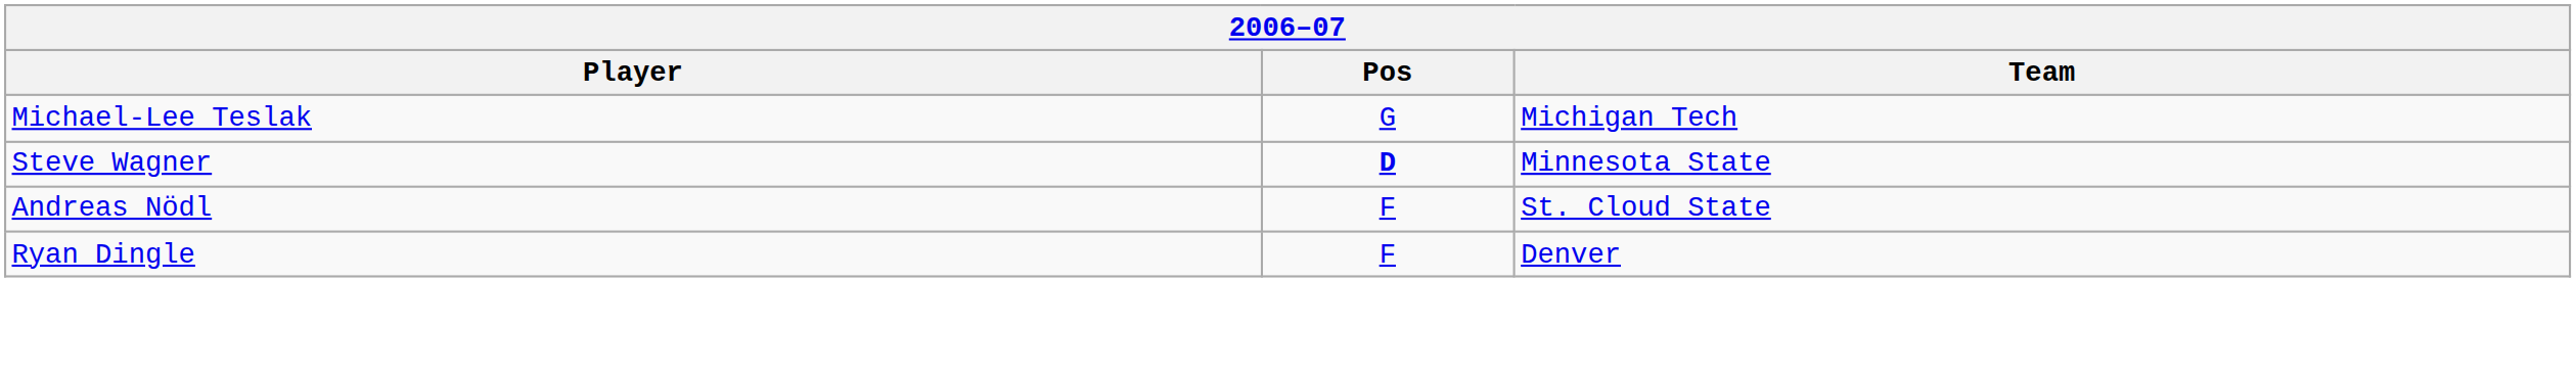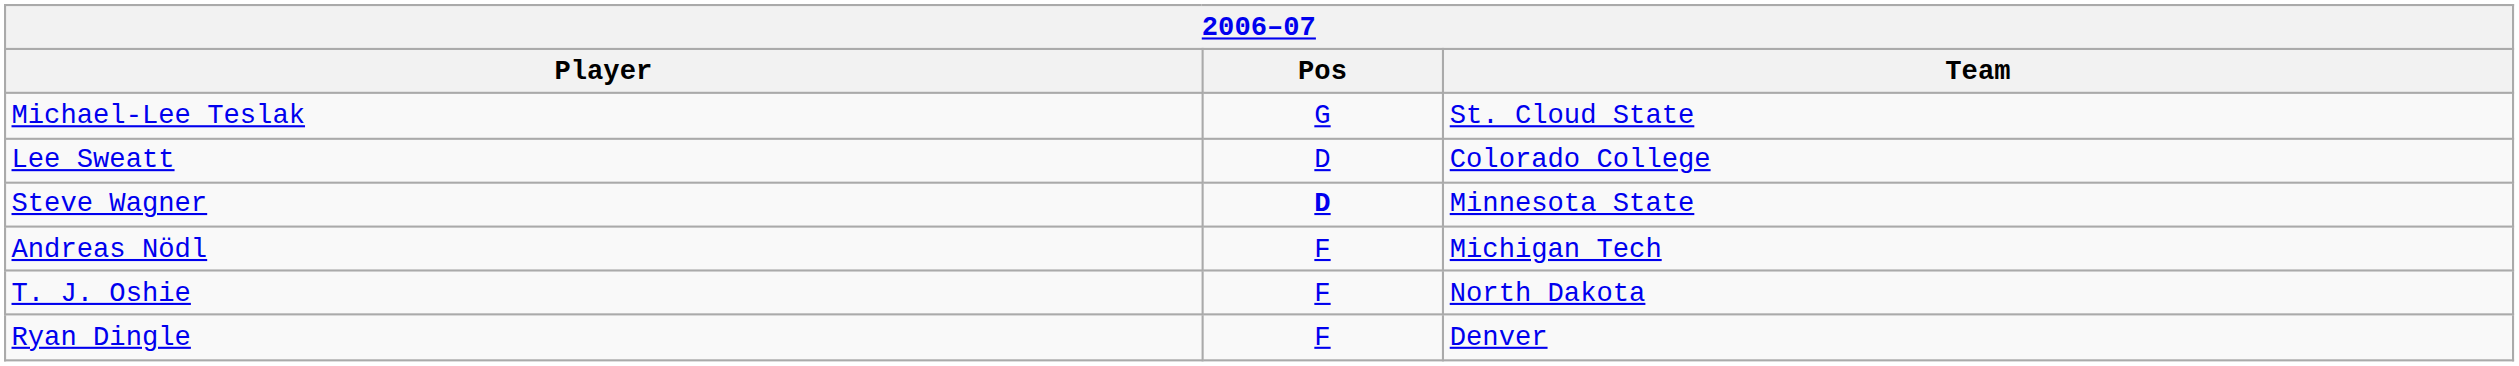Michael-Lee Teslak | Team: Michigan Tech -> St. Cloud State
+ row: Lee Sweatt | D | Colorado College
Andreas Nödl | Team: St. Cloud State -> Michigan Tech
+ row: T. J. Oshie | F | North Dakota
